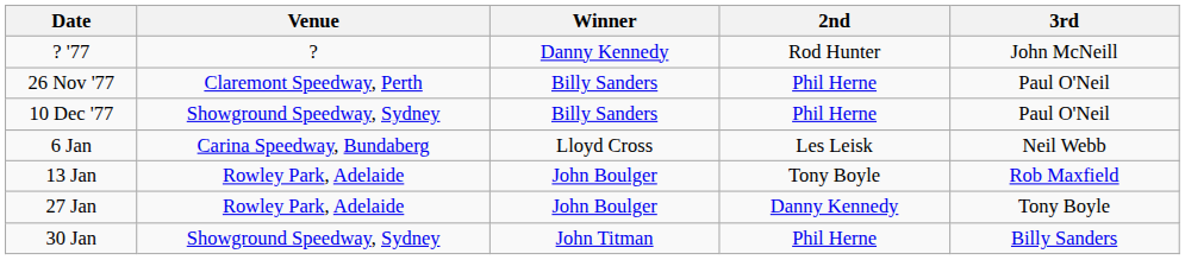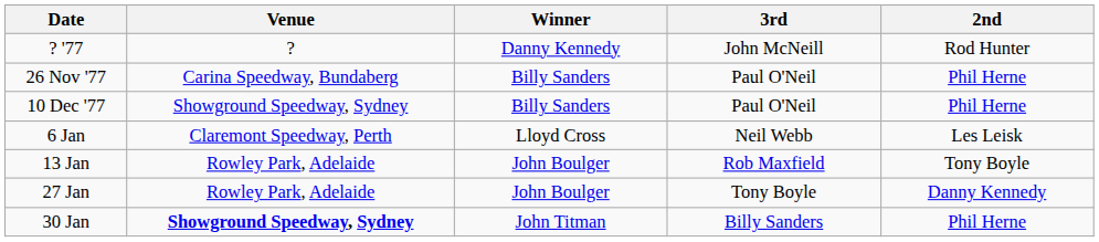columns swapped: 2nd <-> 3rd
26 Nov '77 | Venue: Claremont Speedway, Perth -> Carina Speedway, Bundaberg
6 Jan | Venue: Carina Speedway, Bundaberg -> Claremont Speedway, Perth
30 Jan | Venue: normal -> bold
